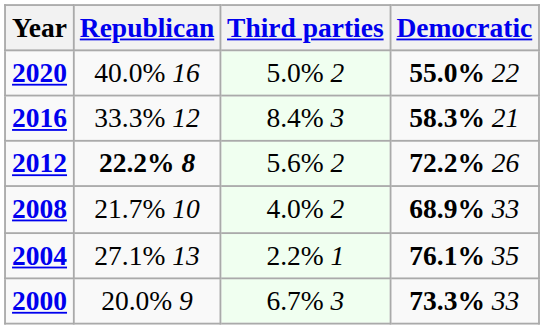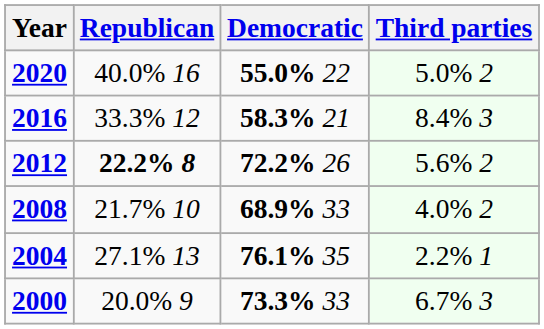columns swapped: Democratic <-> Third parties
